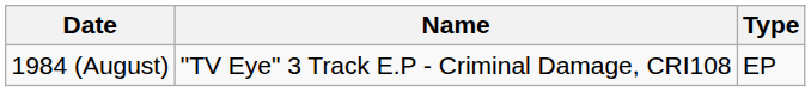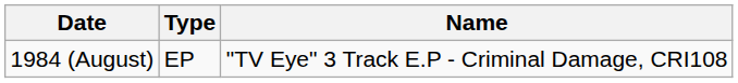columns swapped: Type <-> Name
